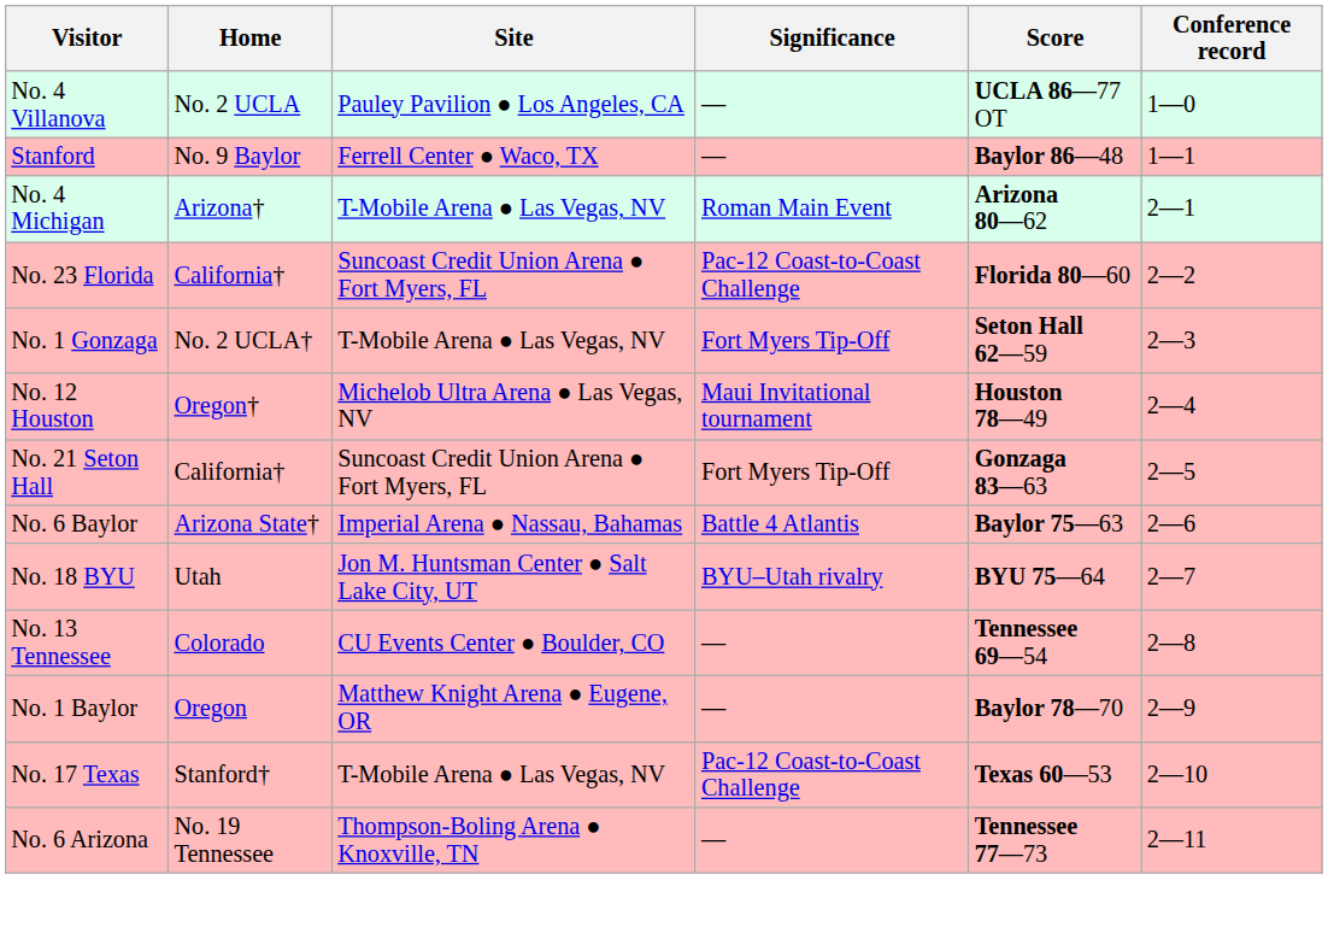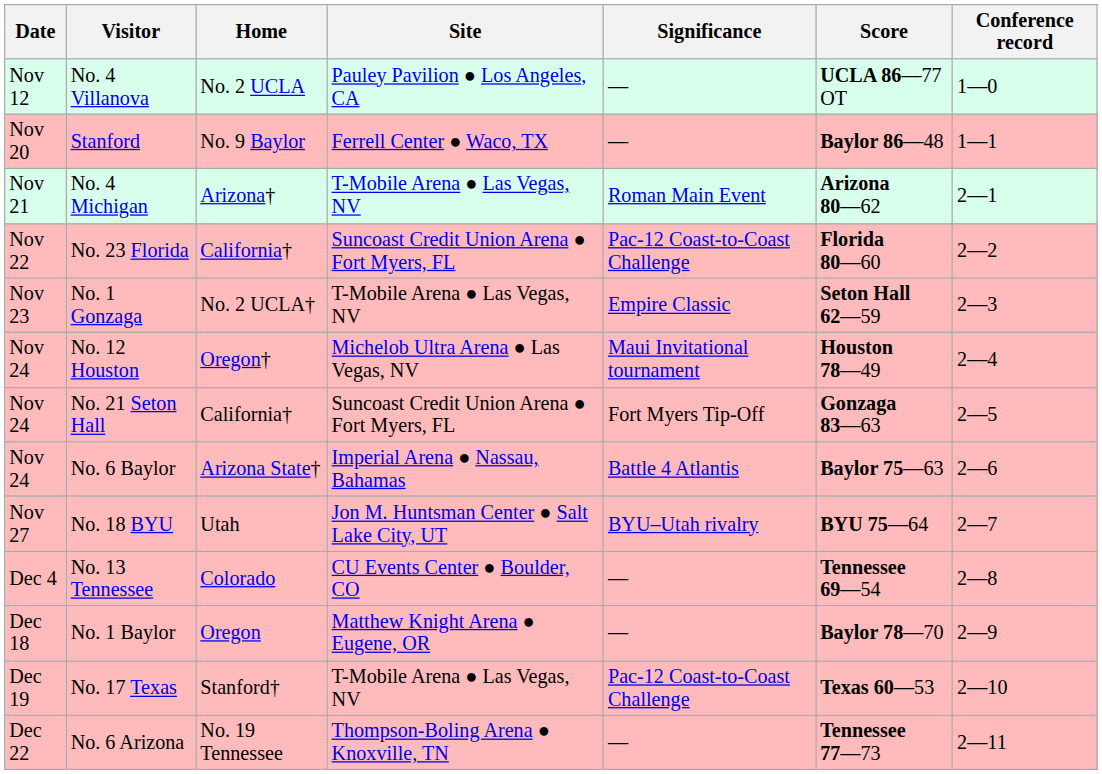+ column: Date | Nov 12 | Nov 20 | Nov 21 | Nov 22 | Nov 23 | Nov 24 | Nov 24 | Nov 24 | Nov 27 | Dec 4 | Dec 18 | Dec 19 | Dec 22
No. 1 Gonzaga | Significance: Fort Myers Tip-Off -> Empire Classic
